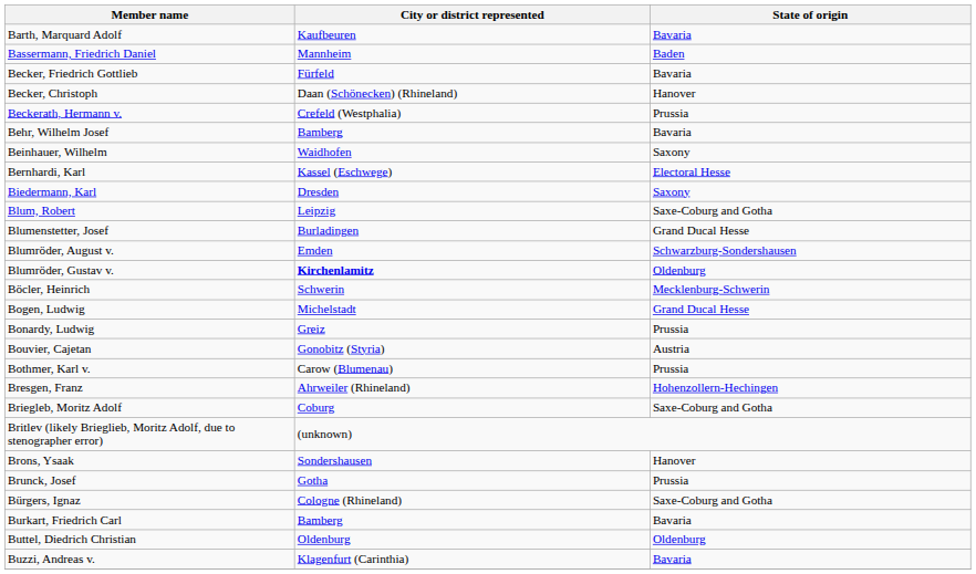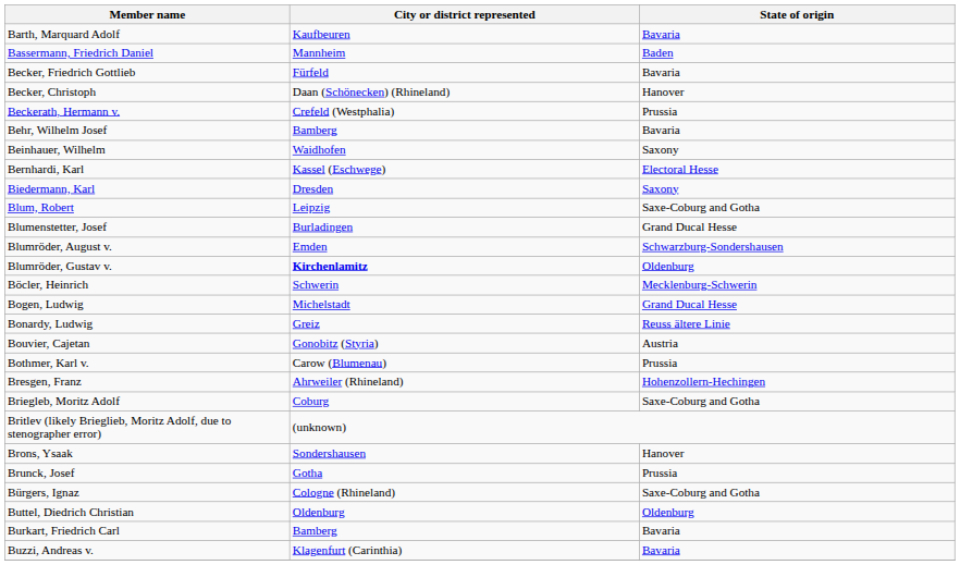Bonardy, Ludwig | State of origin: Prussia -> Reuss ältere Linie
rows swapped: Burkart, Friedrich Carl <-> Buttel, Diedrich Christian
